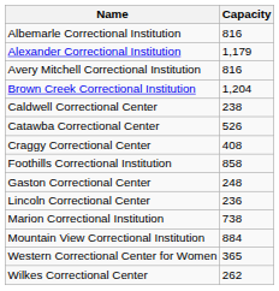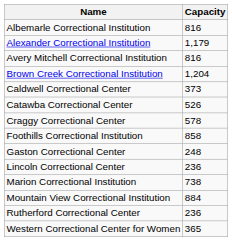Caldwell Correctional Center | Capacity: 238 -> 373
Craggy Correctional Center | Capacity: 408 -> 578
+ row: Rutherford Correctional Center | 236
- row: Wilkes Correctional Center | 262
